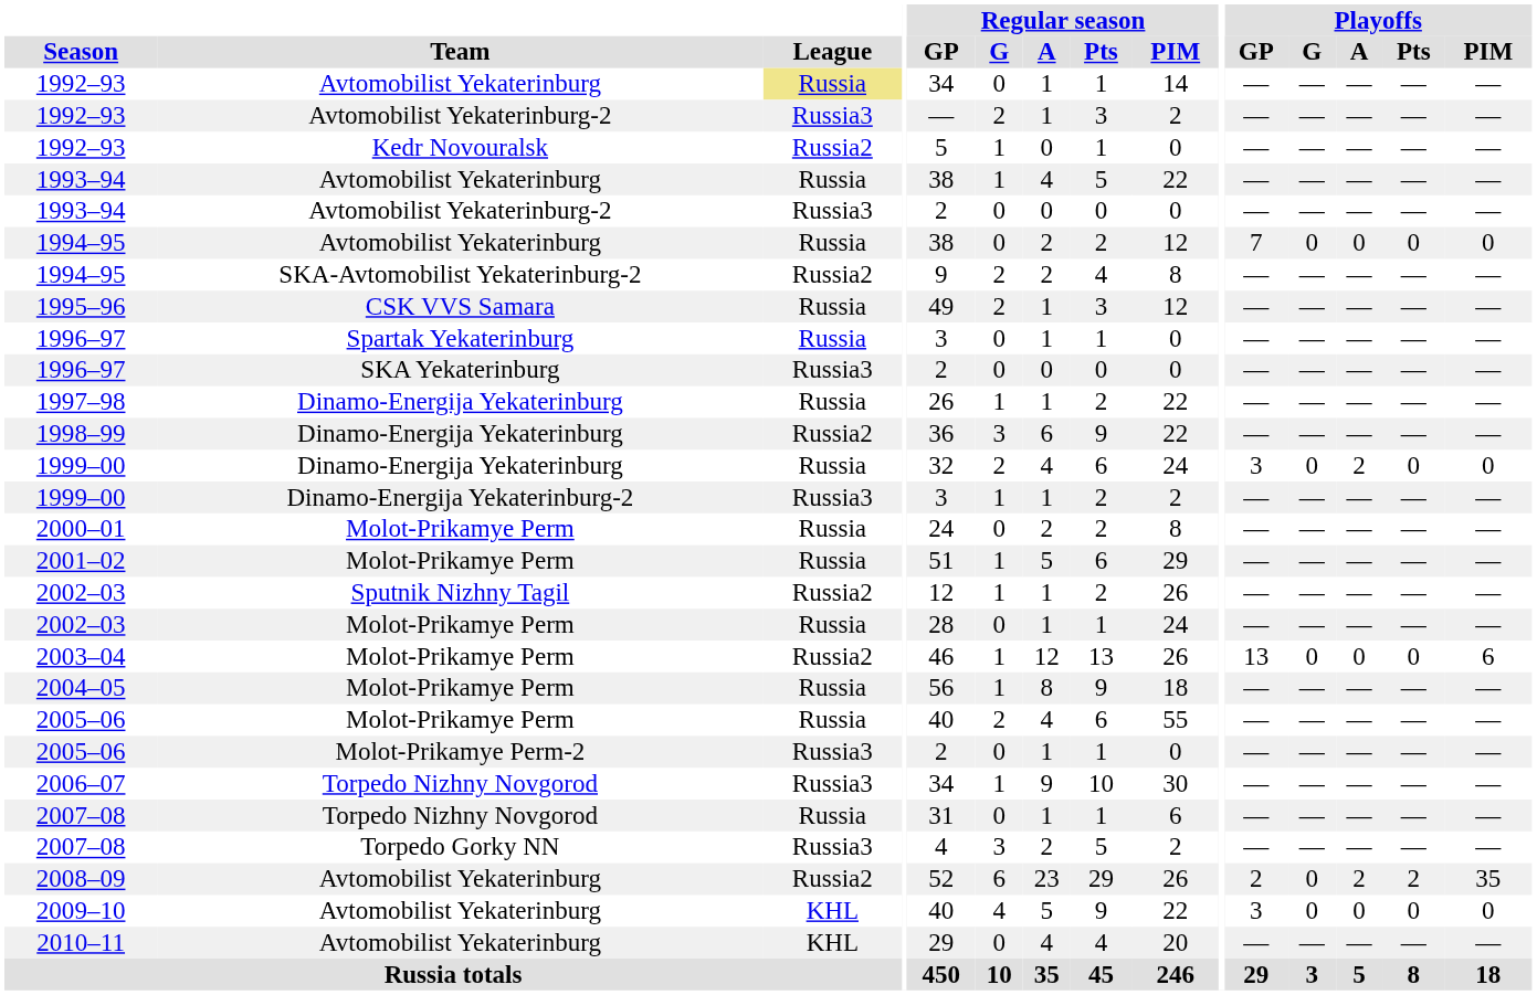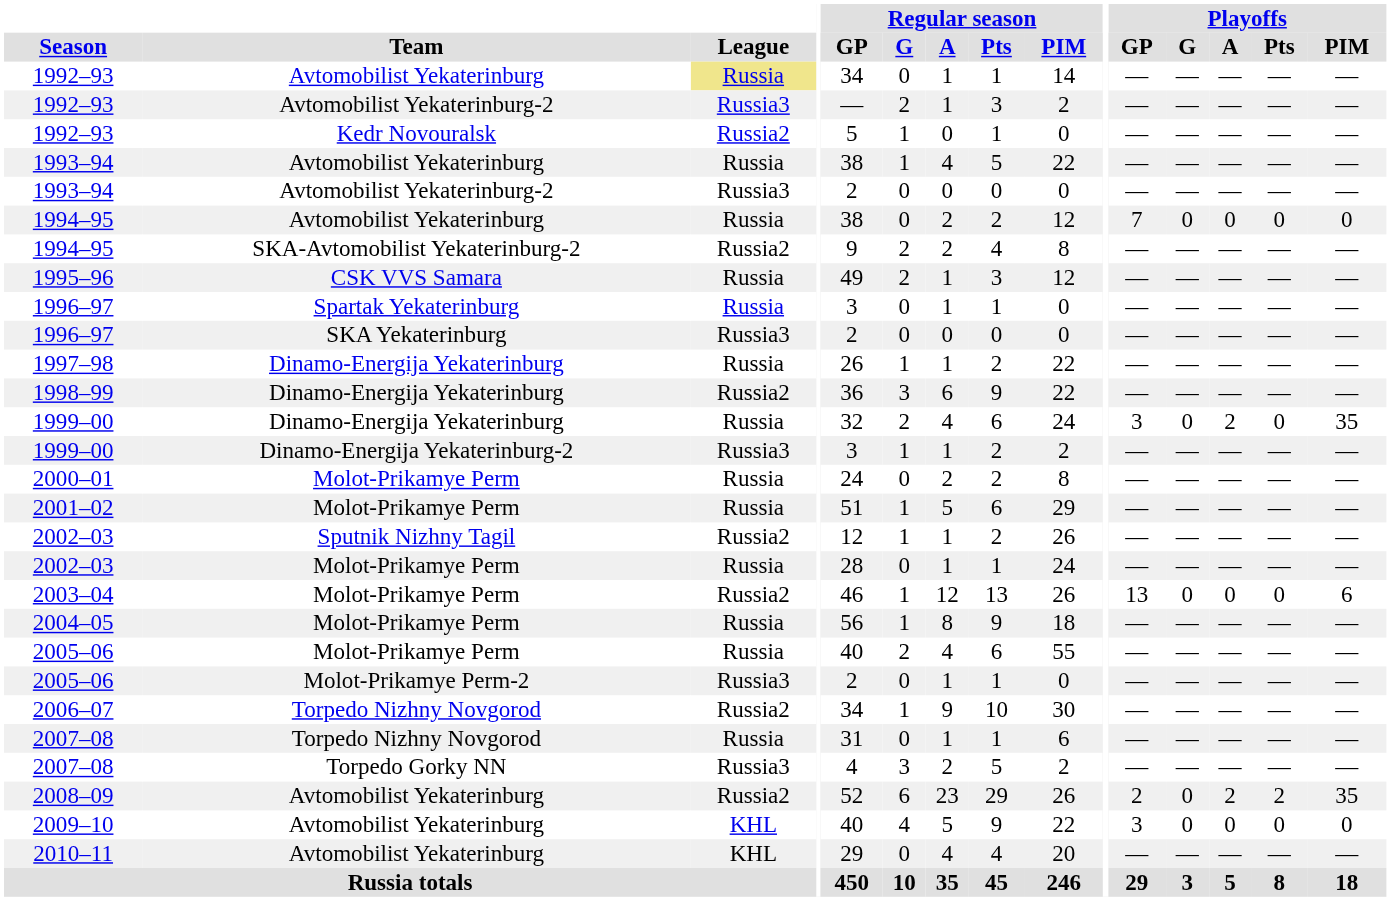1999–00 / Dinamo-Energija Yekaterinburg | Playoffs / PIM: 0 -> 35
2006–07 | League: Russia3 -> Russia2
